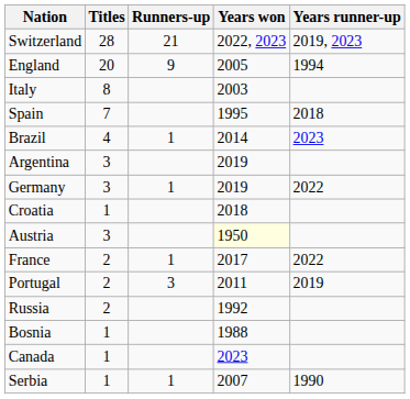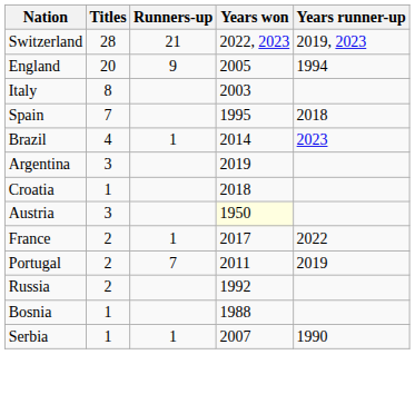- row: Germany | 3 | 1 | 2019 | 2022
Portugal | Runners-up: 3 -> 7
- row: Canada | 1 | 2023
